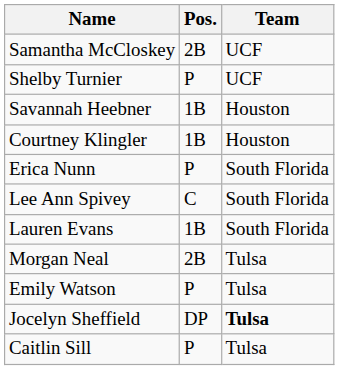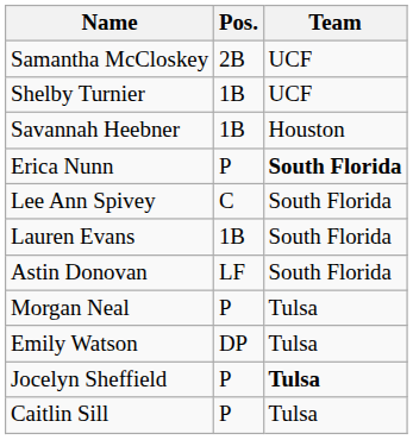Shelby Turnier | Pos.: P -> 1B
- row: Courtney Klingler | 1B | Houston
Erica Nunn | Team: normal -> bold
+ row: Astin Donovan | LF | South Florida
Morgan Neal | Pos.: 2B -> P
Emily Watson | Pos.: P -> DP
Jocelyn Sheffield | Pos.: DP -> P
